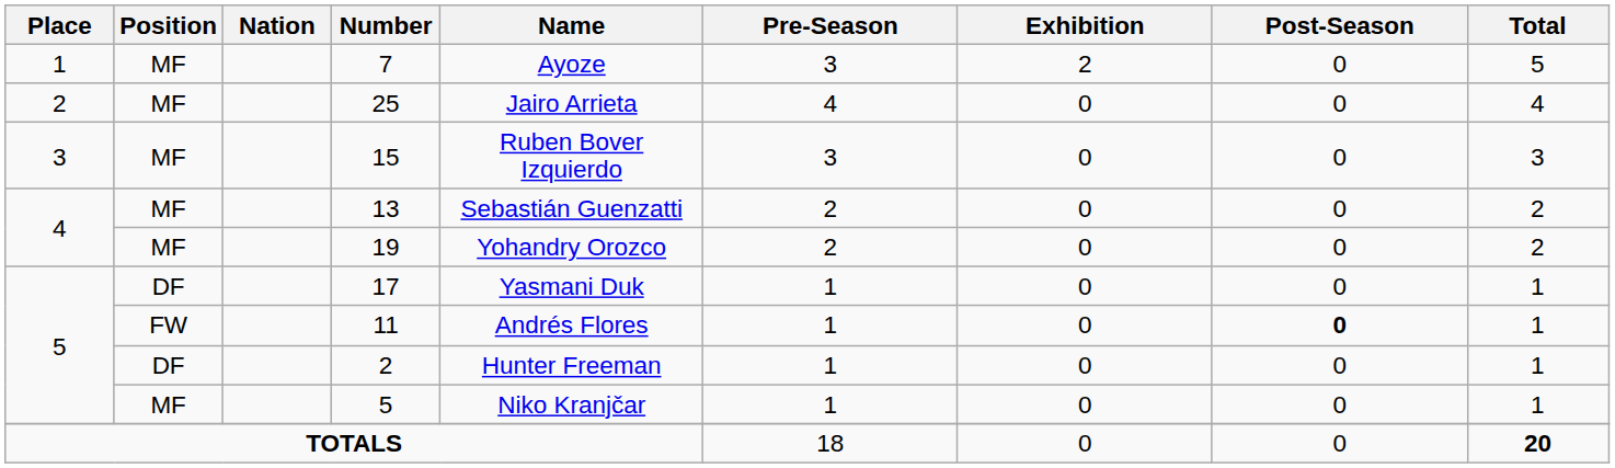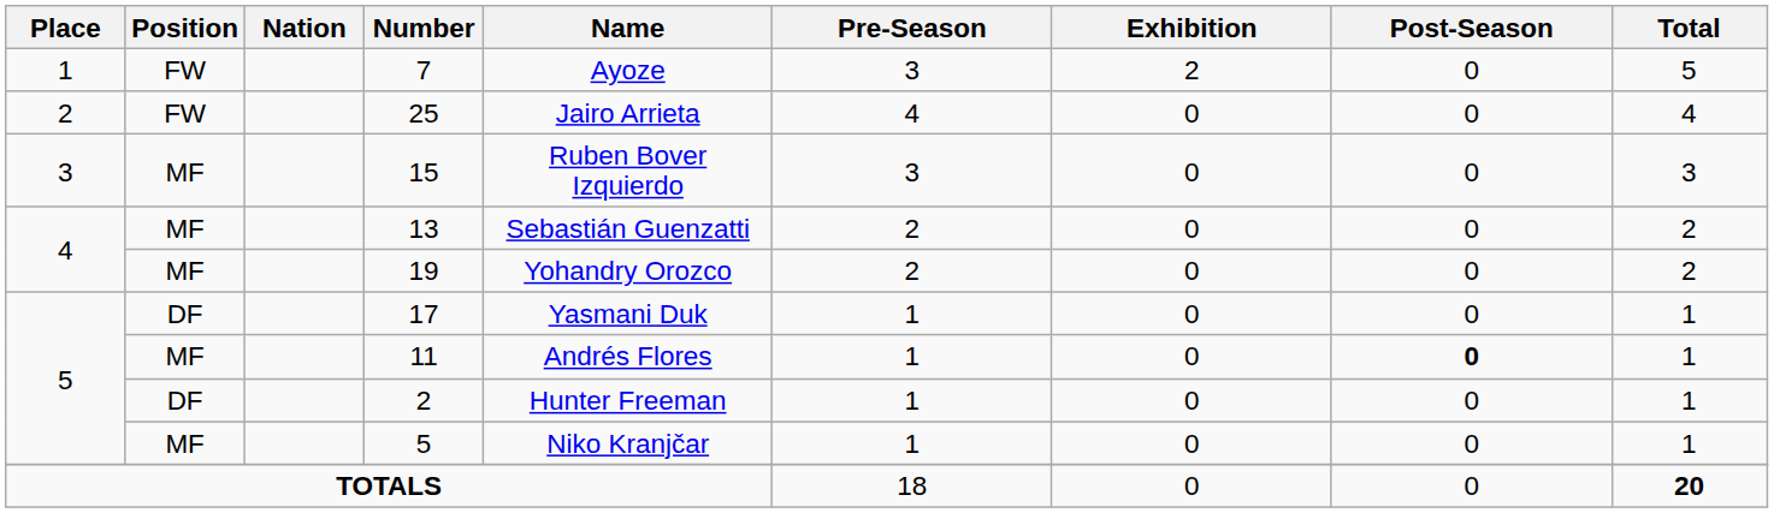7 | Position: MF -> FW
25 | Position: MF -> FW
11 | Position: FW -> MF
